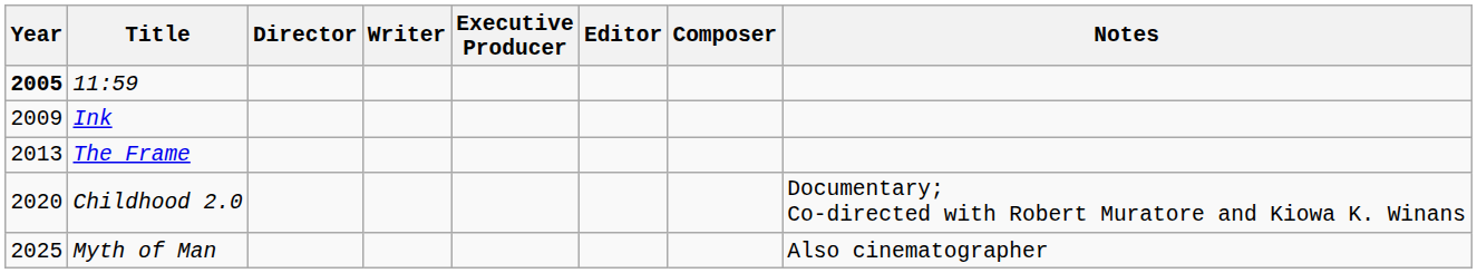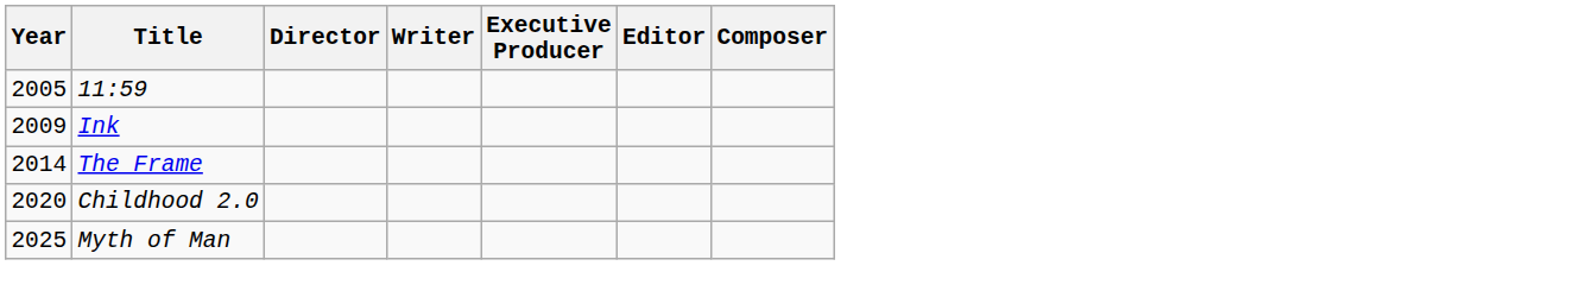- column: Notes | Documentary; Co-directed with Robert Muratore and Kiowa K. Winans | Also cinematographer
11:59 | Year: bold -> normal
The Frame | Year: 2013 -> 2014
